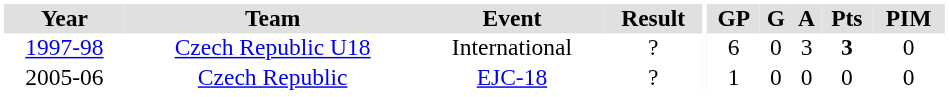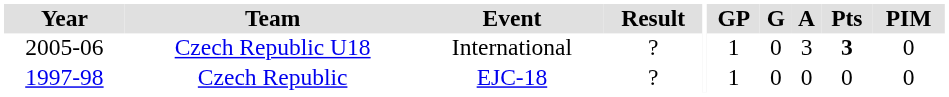Czech Republic U18 | Year: 1997-98 -> 2005-06
Czech Republic U18 | GP: 6 -> 1
Czech Republic | Year: 2005-06 -> 1997-98
